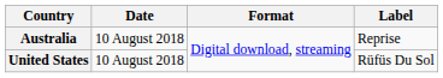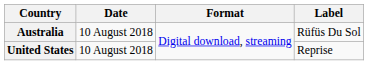Australia | Label: Reprise -> Rüfüs Du Sol
United States | Label: Rüfüs Du Sol -> Reprise
